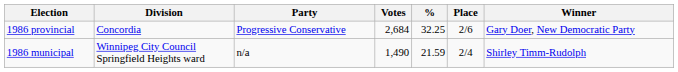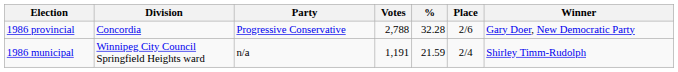1986 provincial | Votes: 2,684 -> 2,788
1986 provincial | %: 32.25 -> 32.28
1986 municipal | Votes: 1,490 -> 1,191
